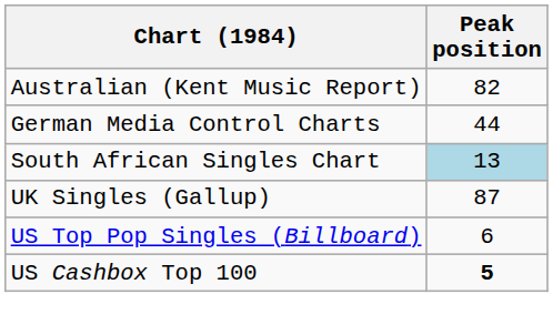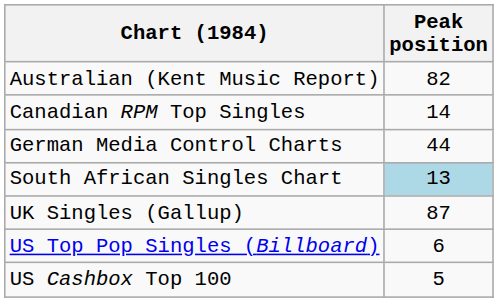+ row: Canadian RPM Top Singles | 14
US Cashbox Top 100 | Peak position: bold -> normal
